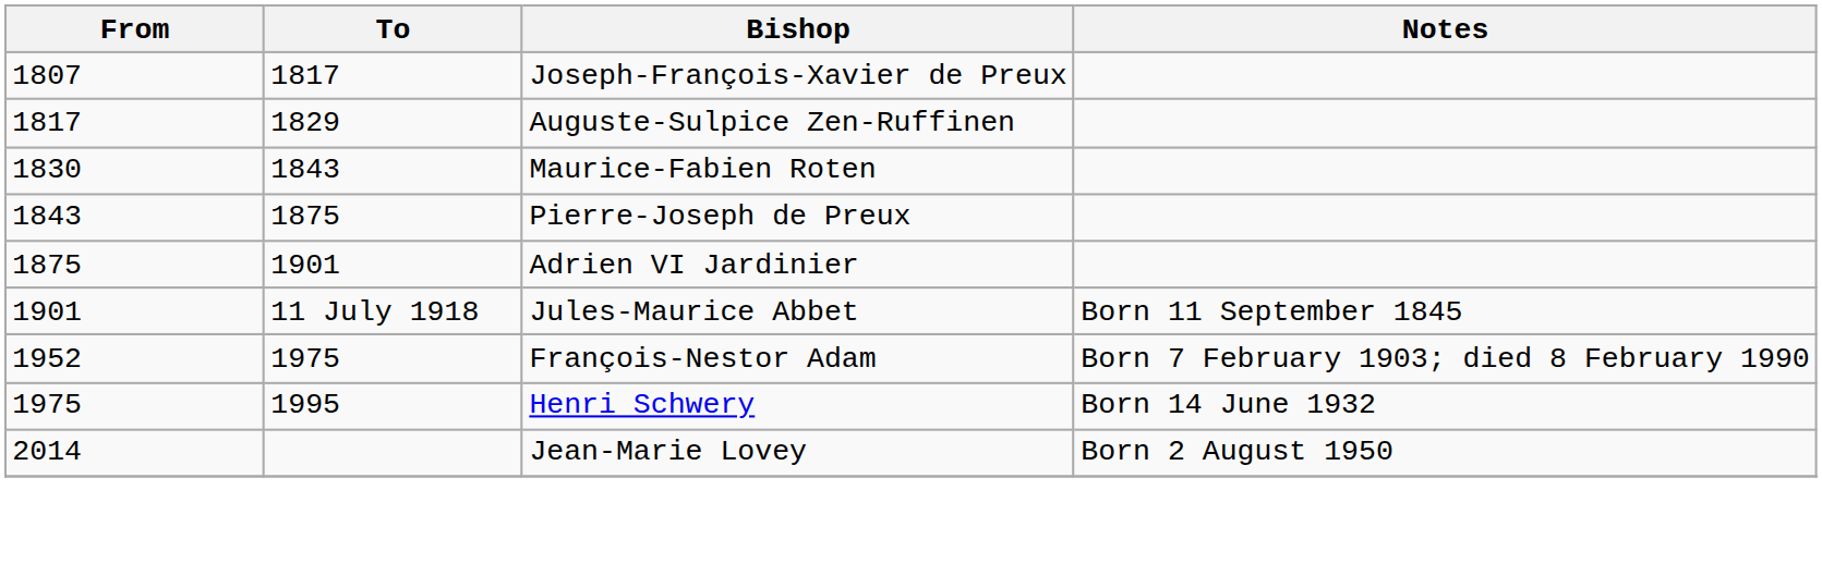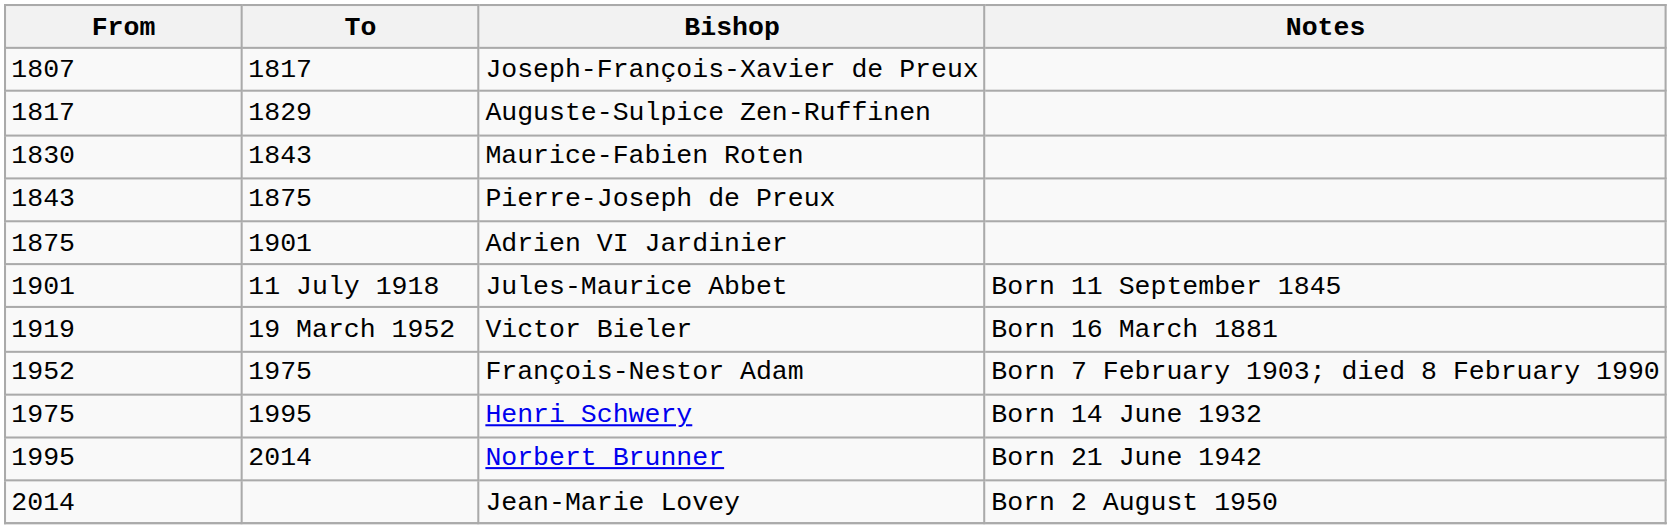+ row: 1919 | 19 March 1952 | Victor Bieler | Born 16 March 1881
+ row: 1995 | 2014 | Norbert Brunner | Born 21 June 1942
